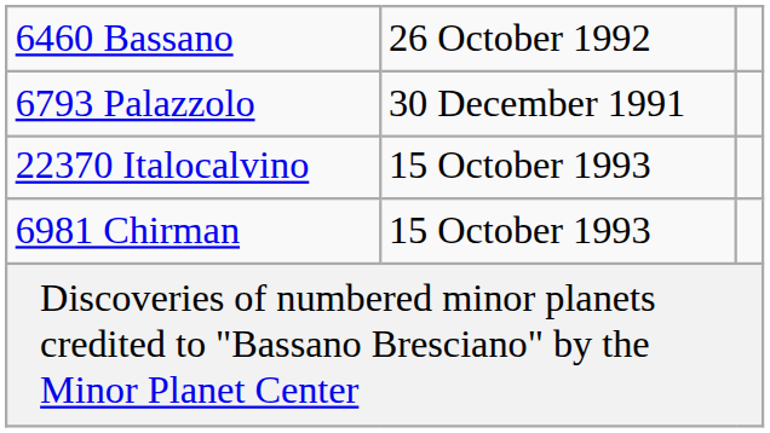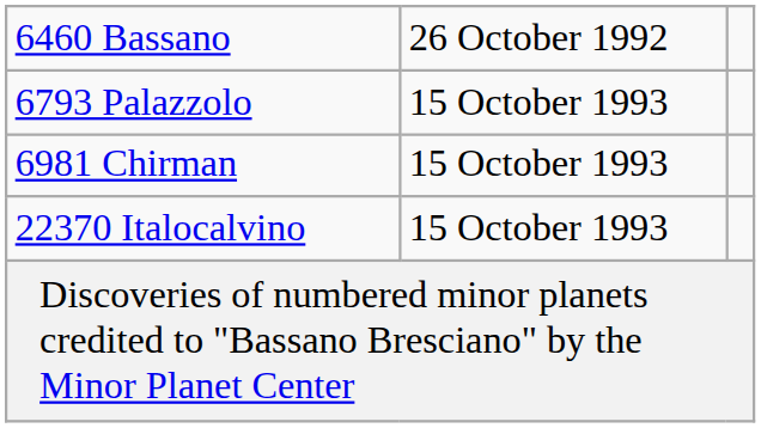6793 Palazzolo | column 2: 30 December 1991 -> 15 October 1993
rows swapped: 6981 Chirman <-> 22370 Italocalvino
